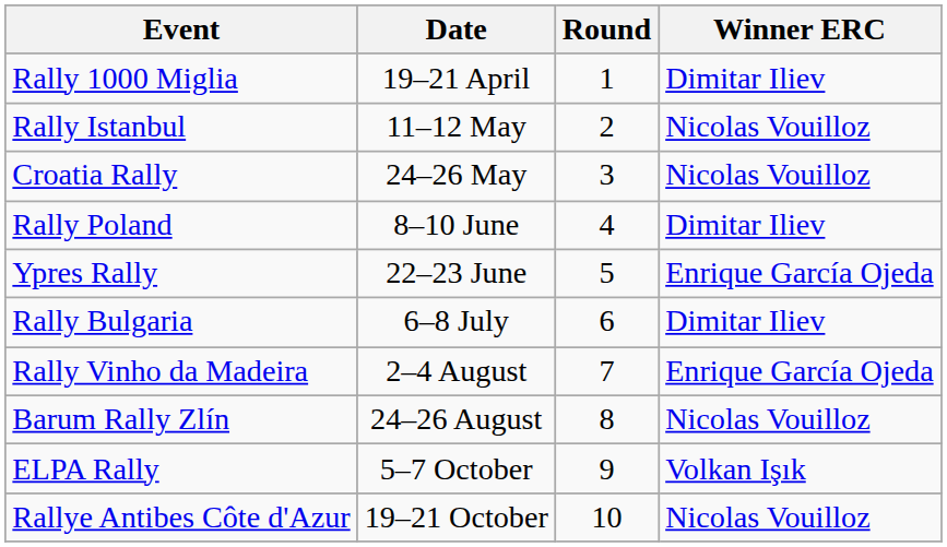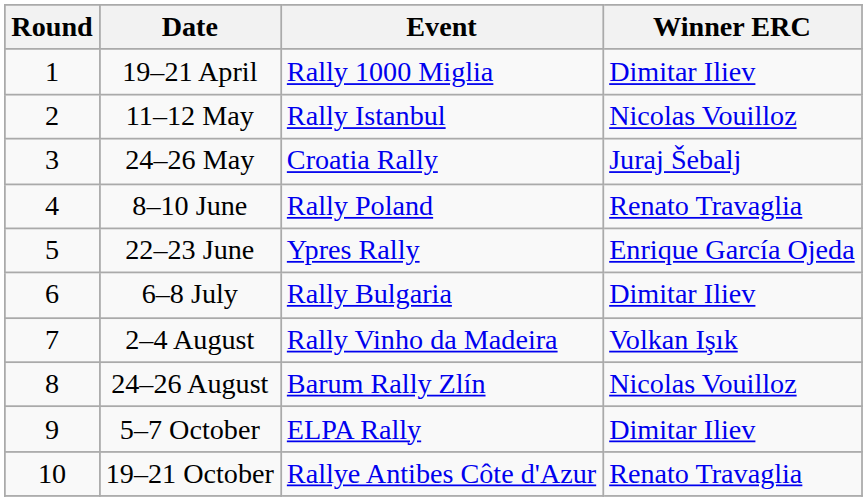columns swapped: Round <-> Event
24–26 May | Winner ERC: Nicolas Vouilloz -> Juraj Šebalj
8–10 June | Winner ERC: Dimitar Iliev -> Renato Travaglia
2–4 August | Winner ERC: Enrique García Ojeda -> Volkan Işık
5–7 October | Winner ERC: Volkan Işık -> Dimitar Iliev
19–21 October | Winner ERC: Nicolas Vouilloz -> Renato Travaglia
